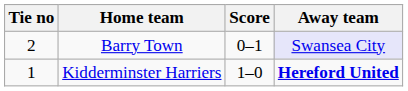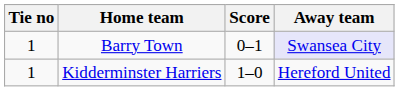Barry Town | Tie no: 2 -> 1
Kidderminster Harriers | Away team: bold -> normal
